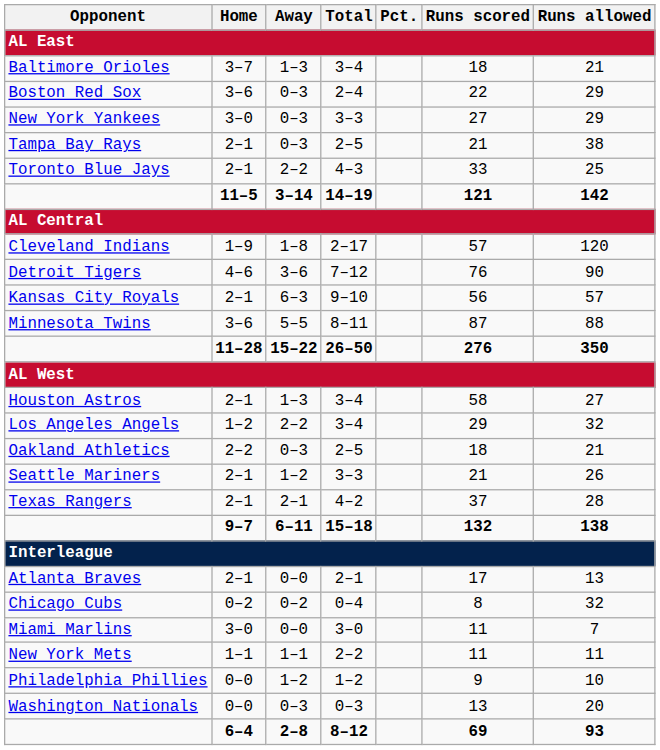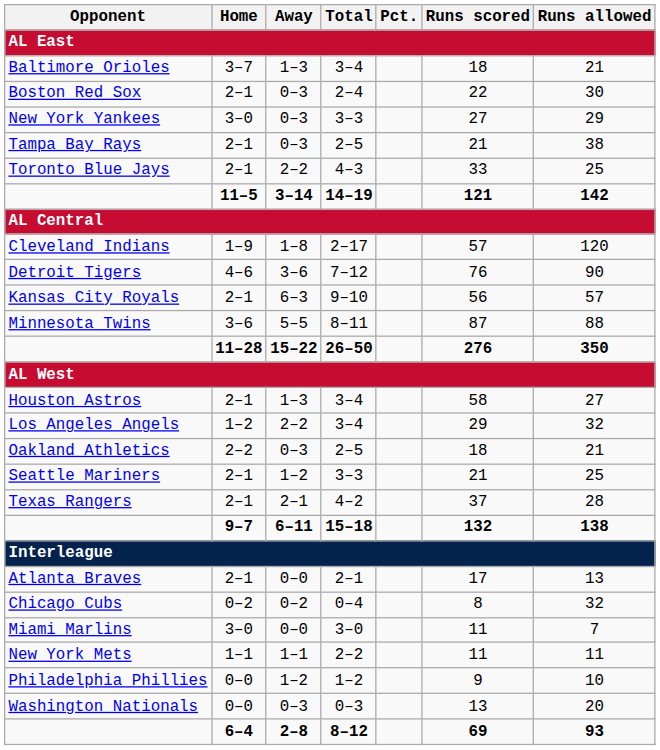Boston Red Sox | Home: 3–6 -> 2–1
Boston Red Sox | Runs allowed: 29 -> 30
Seattle Mariners | Runs allowed: 26 -> 25
